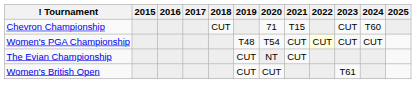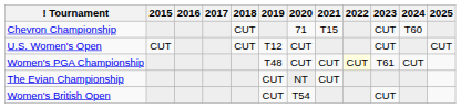+ row: U.S. Women's Open | CUT | CUT | T12 | CUT | CUT | CUT
Women's PGA Championship | 2020: T54 -> CUT
Women's PGA Championship | 2023: CUT -> T61
Women's British Open | 2020: CUT -> T54
Women's British Open | 2023: T61 -> CUT
